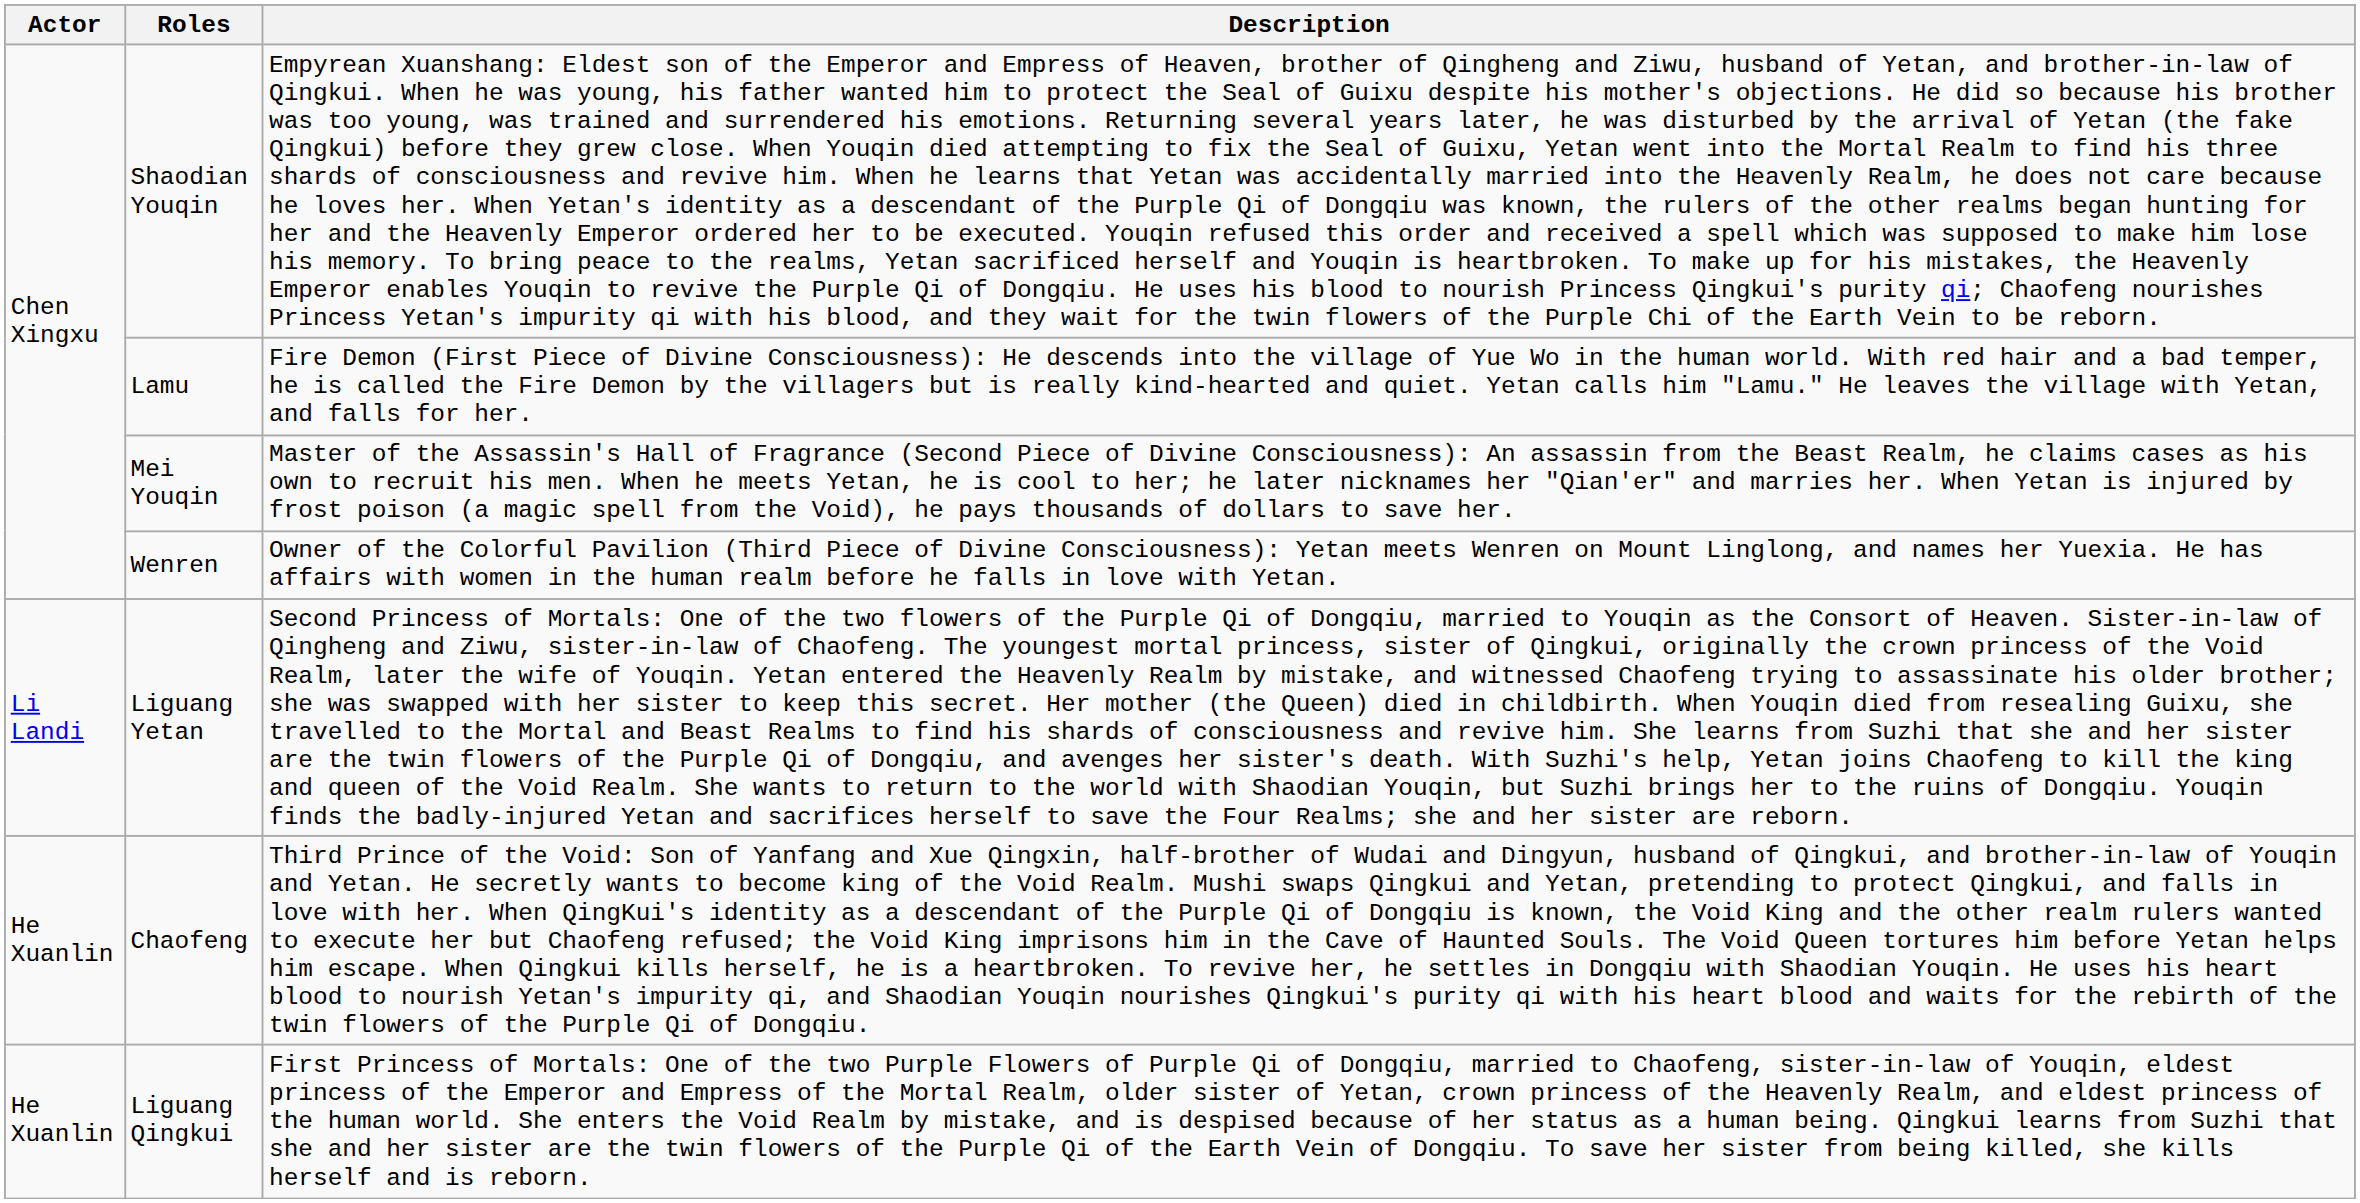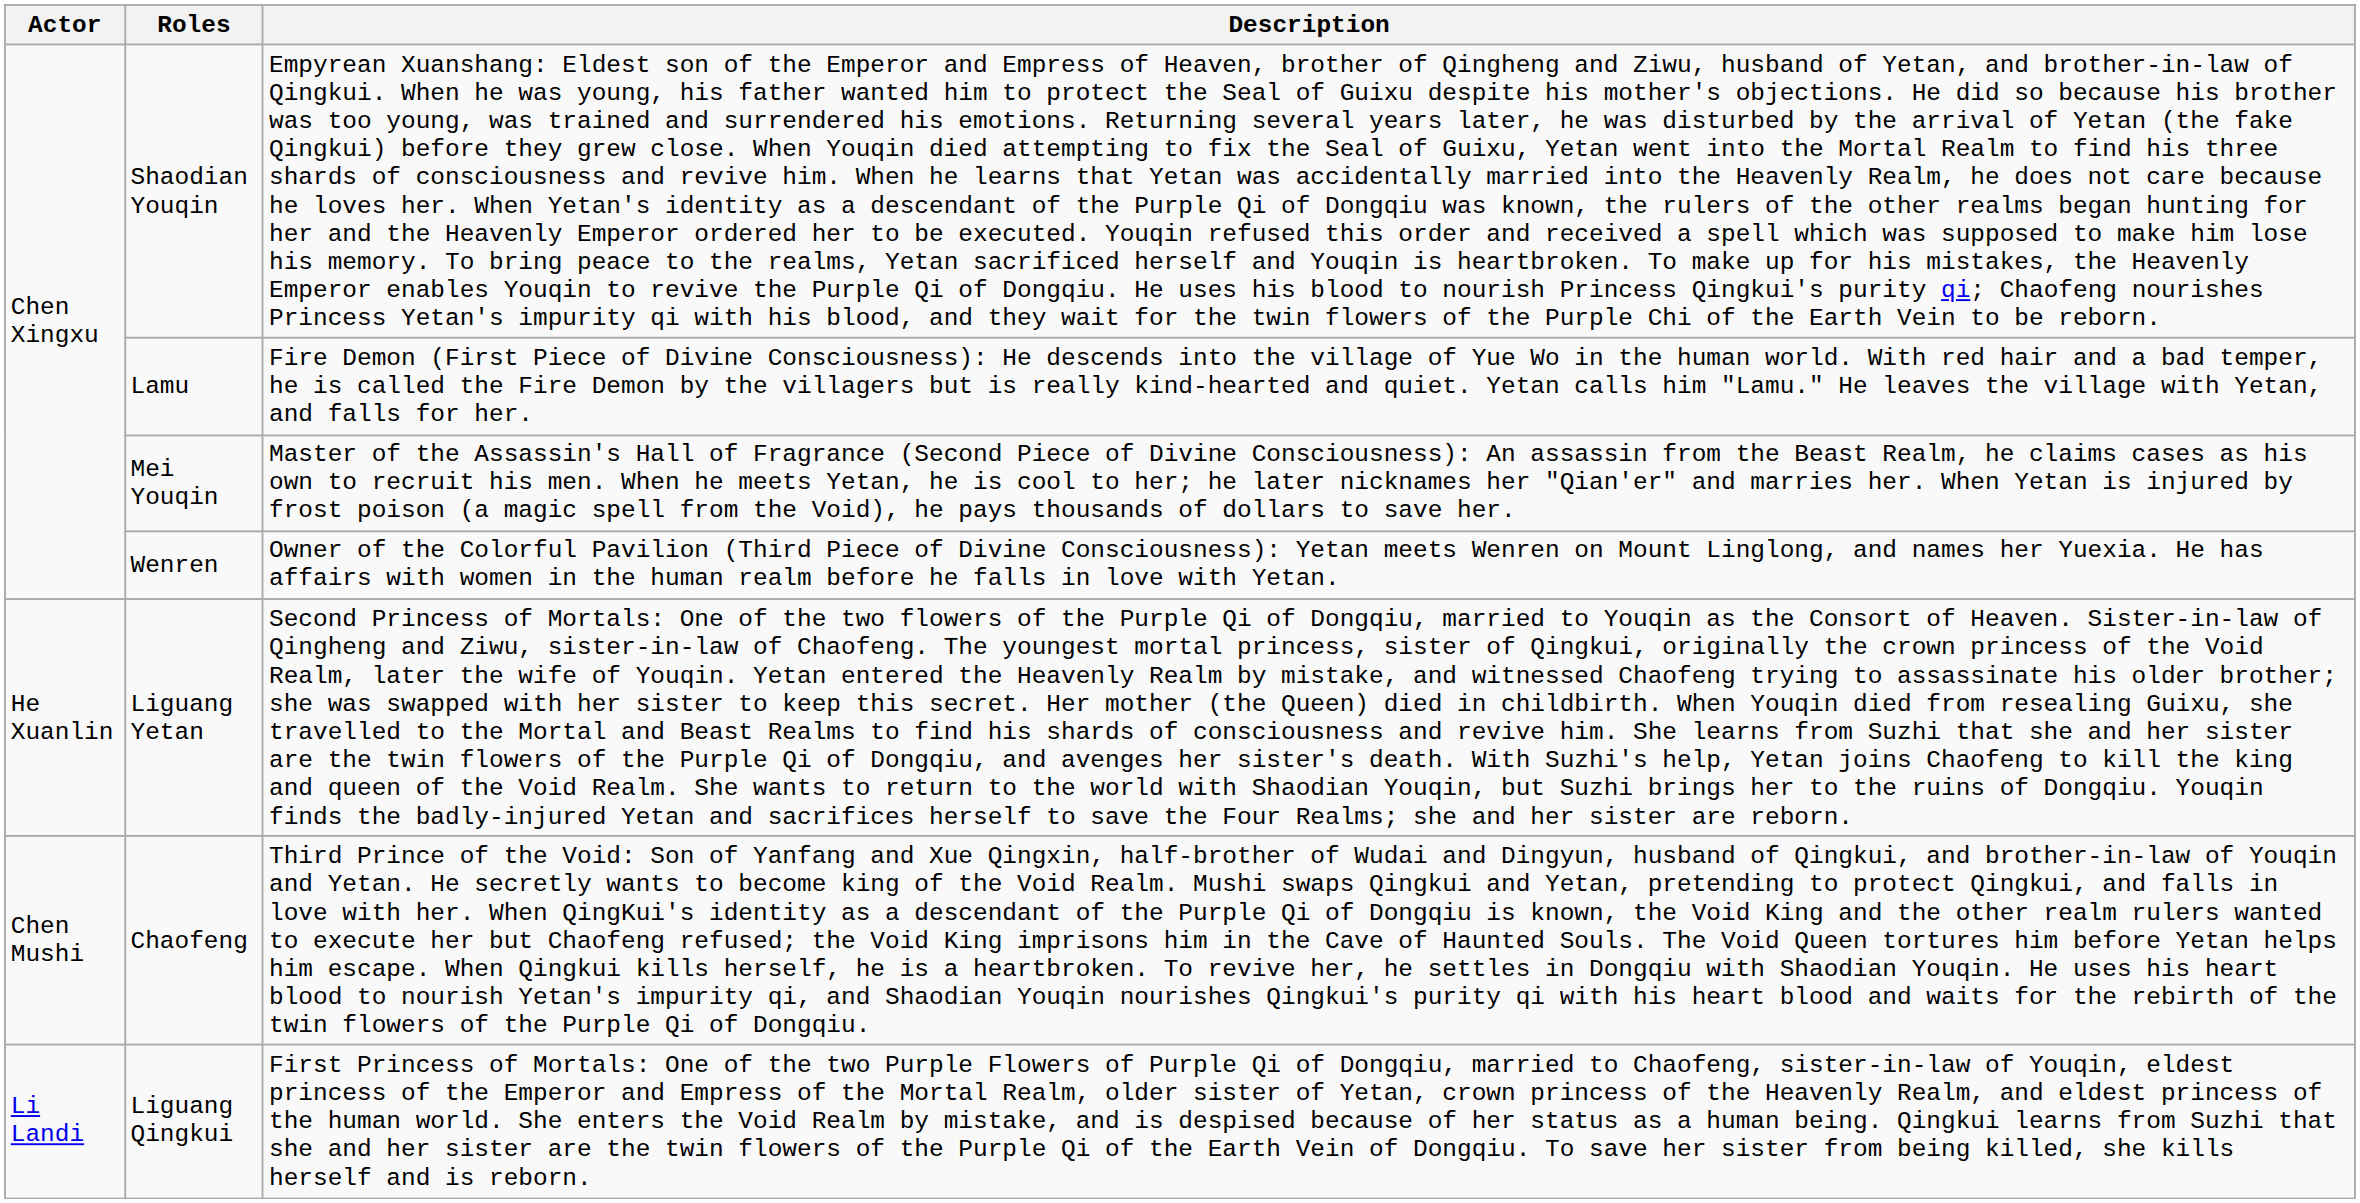Liguang Yetan | Actor: Li Landi -> He Xuanlin
Chaofeng | Actor: He Xuanlin -> Chen Mushi
Liguang Qingkui | Actor: He Xuanlin -> Li Landi
